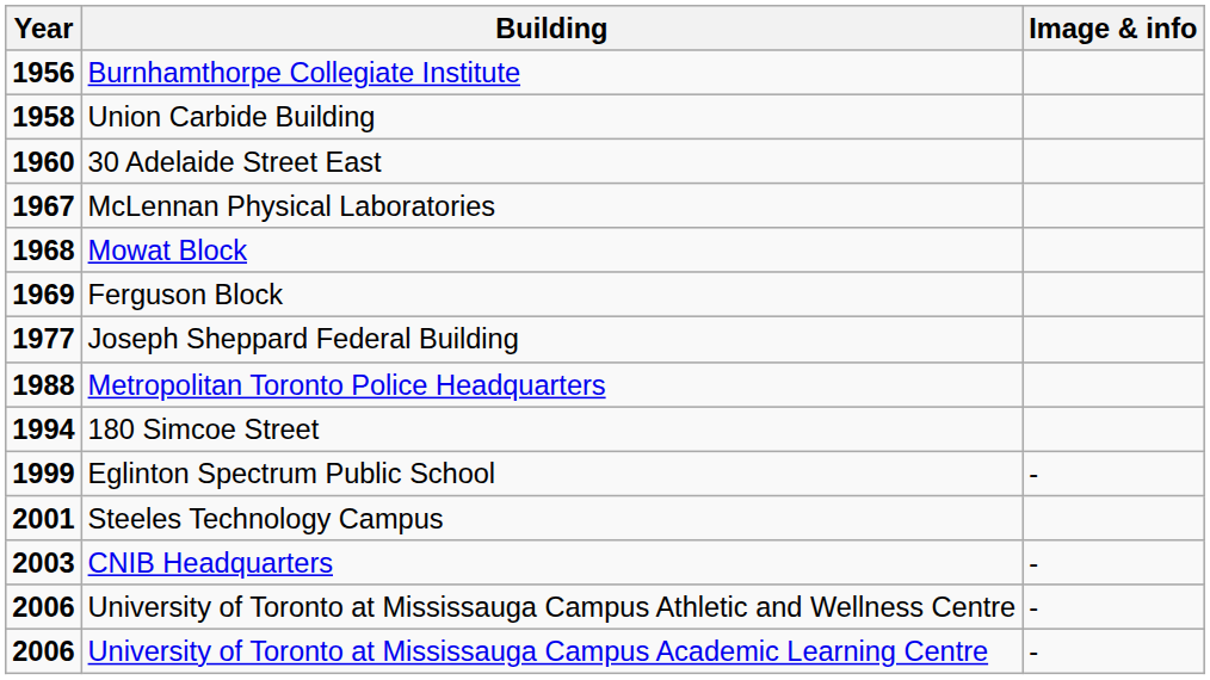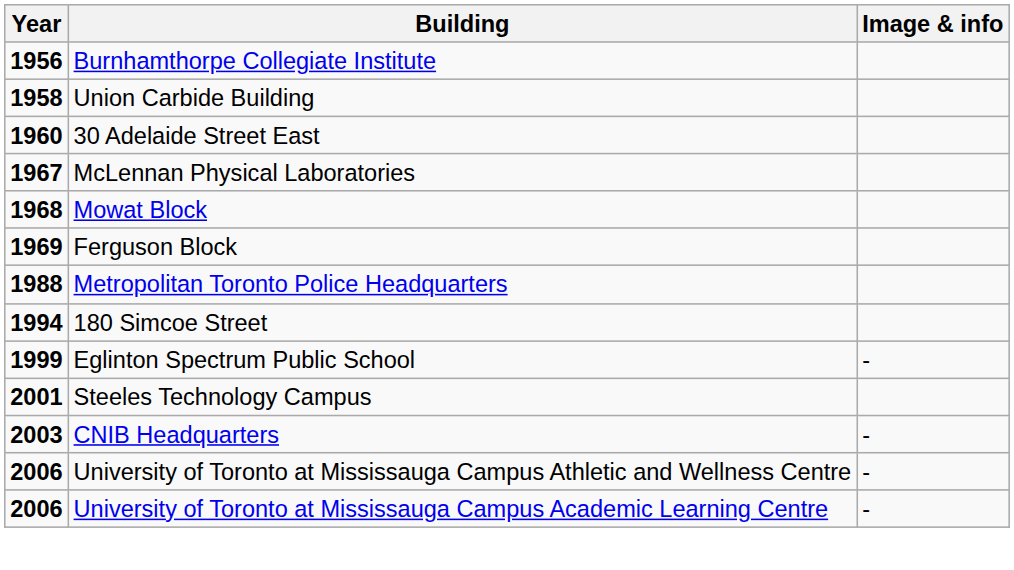- row: 1977 | Joseph Sheppard Federal Building
